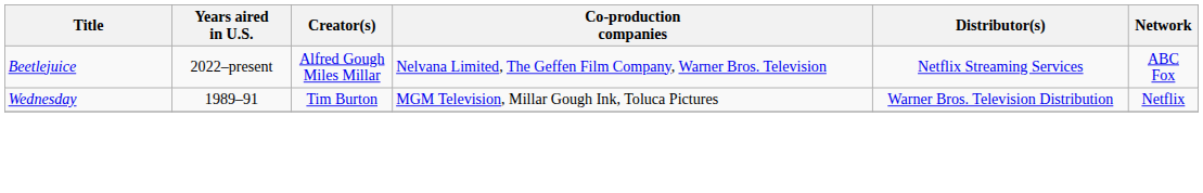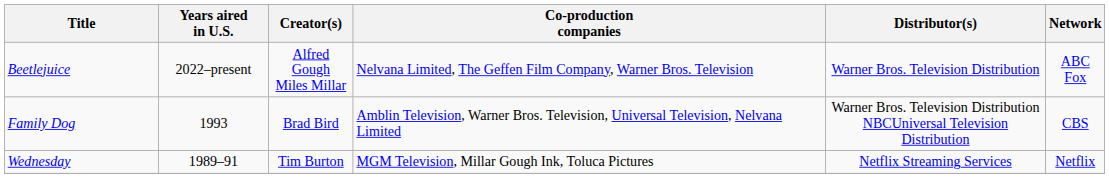Beetlejuice | Distributor(s): Netflix Streaming Services -> Warner Bros. Television Distribution
+ row: Family Dog | 1993 | Brad Bird | Amblin Television, Warner Bros. Television, Universal Television, Nelvana Limited | Warner Bros. Television Distribution NBCUniversal Television Distribution | CBS
Wednesday | Distributor(s): Warner Bros. Television Distribution -> Netflix Streaming Services
